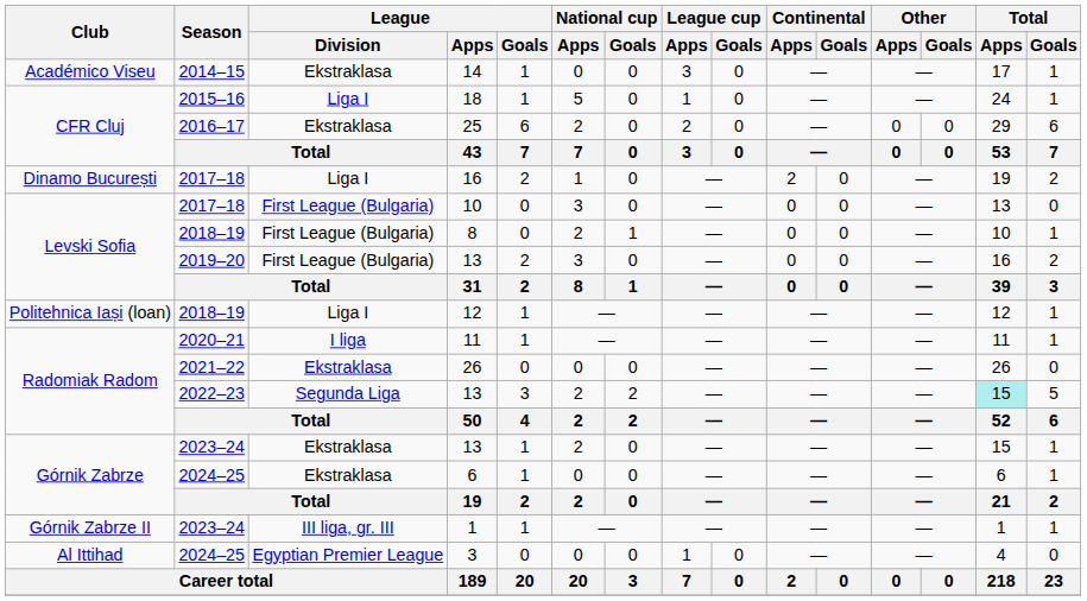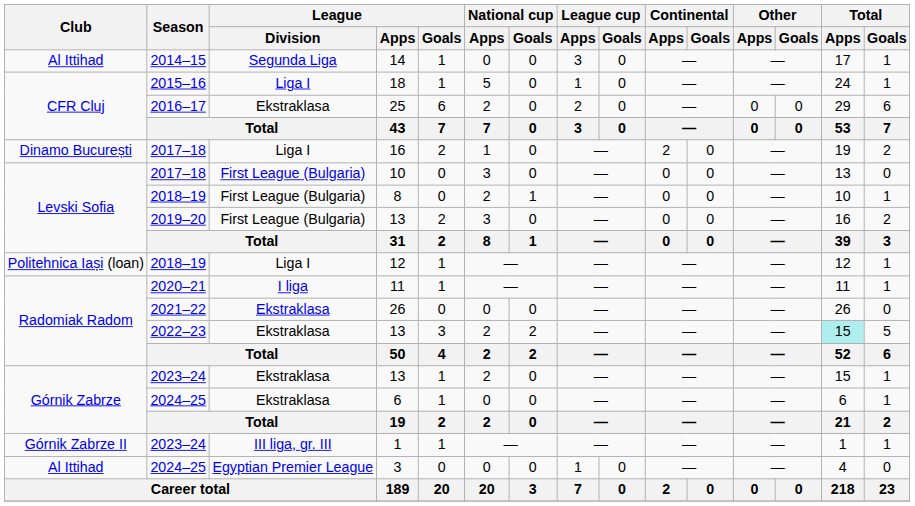14 | Club: Académico Viseu -> Al Ittihad
14 | League / Division: Ekstraklasa -> Segunda Liga
2022–23 / 13 | League / Division: Segunda Liga -> Ekstraklasa
